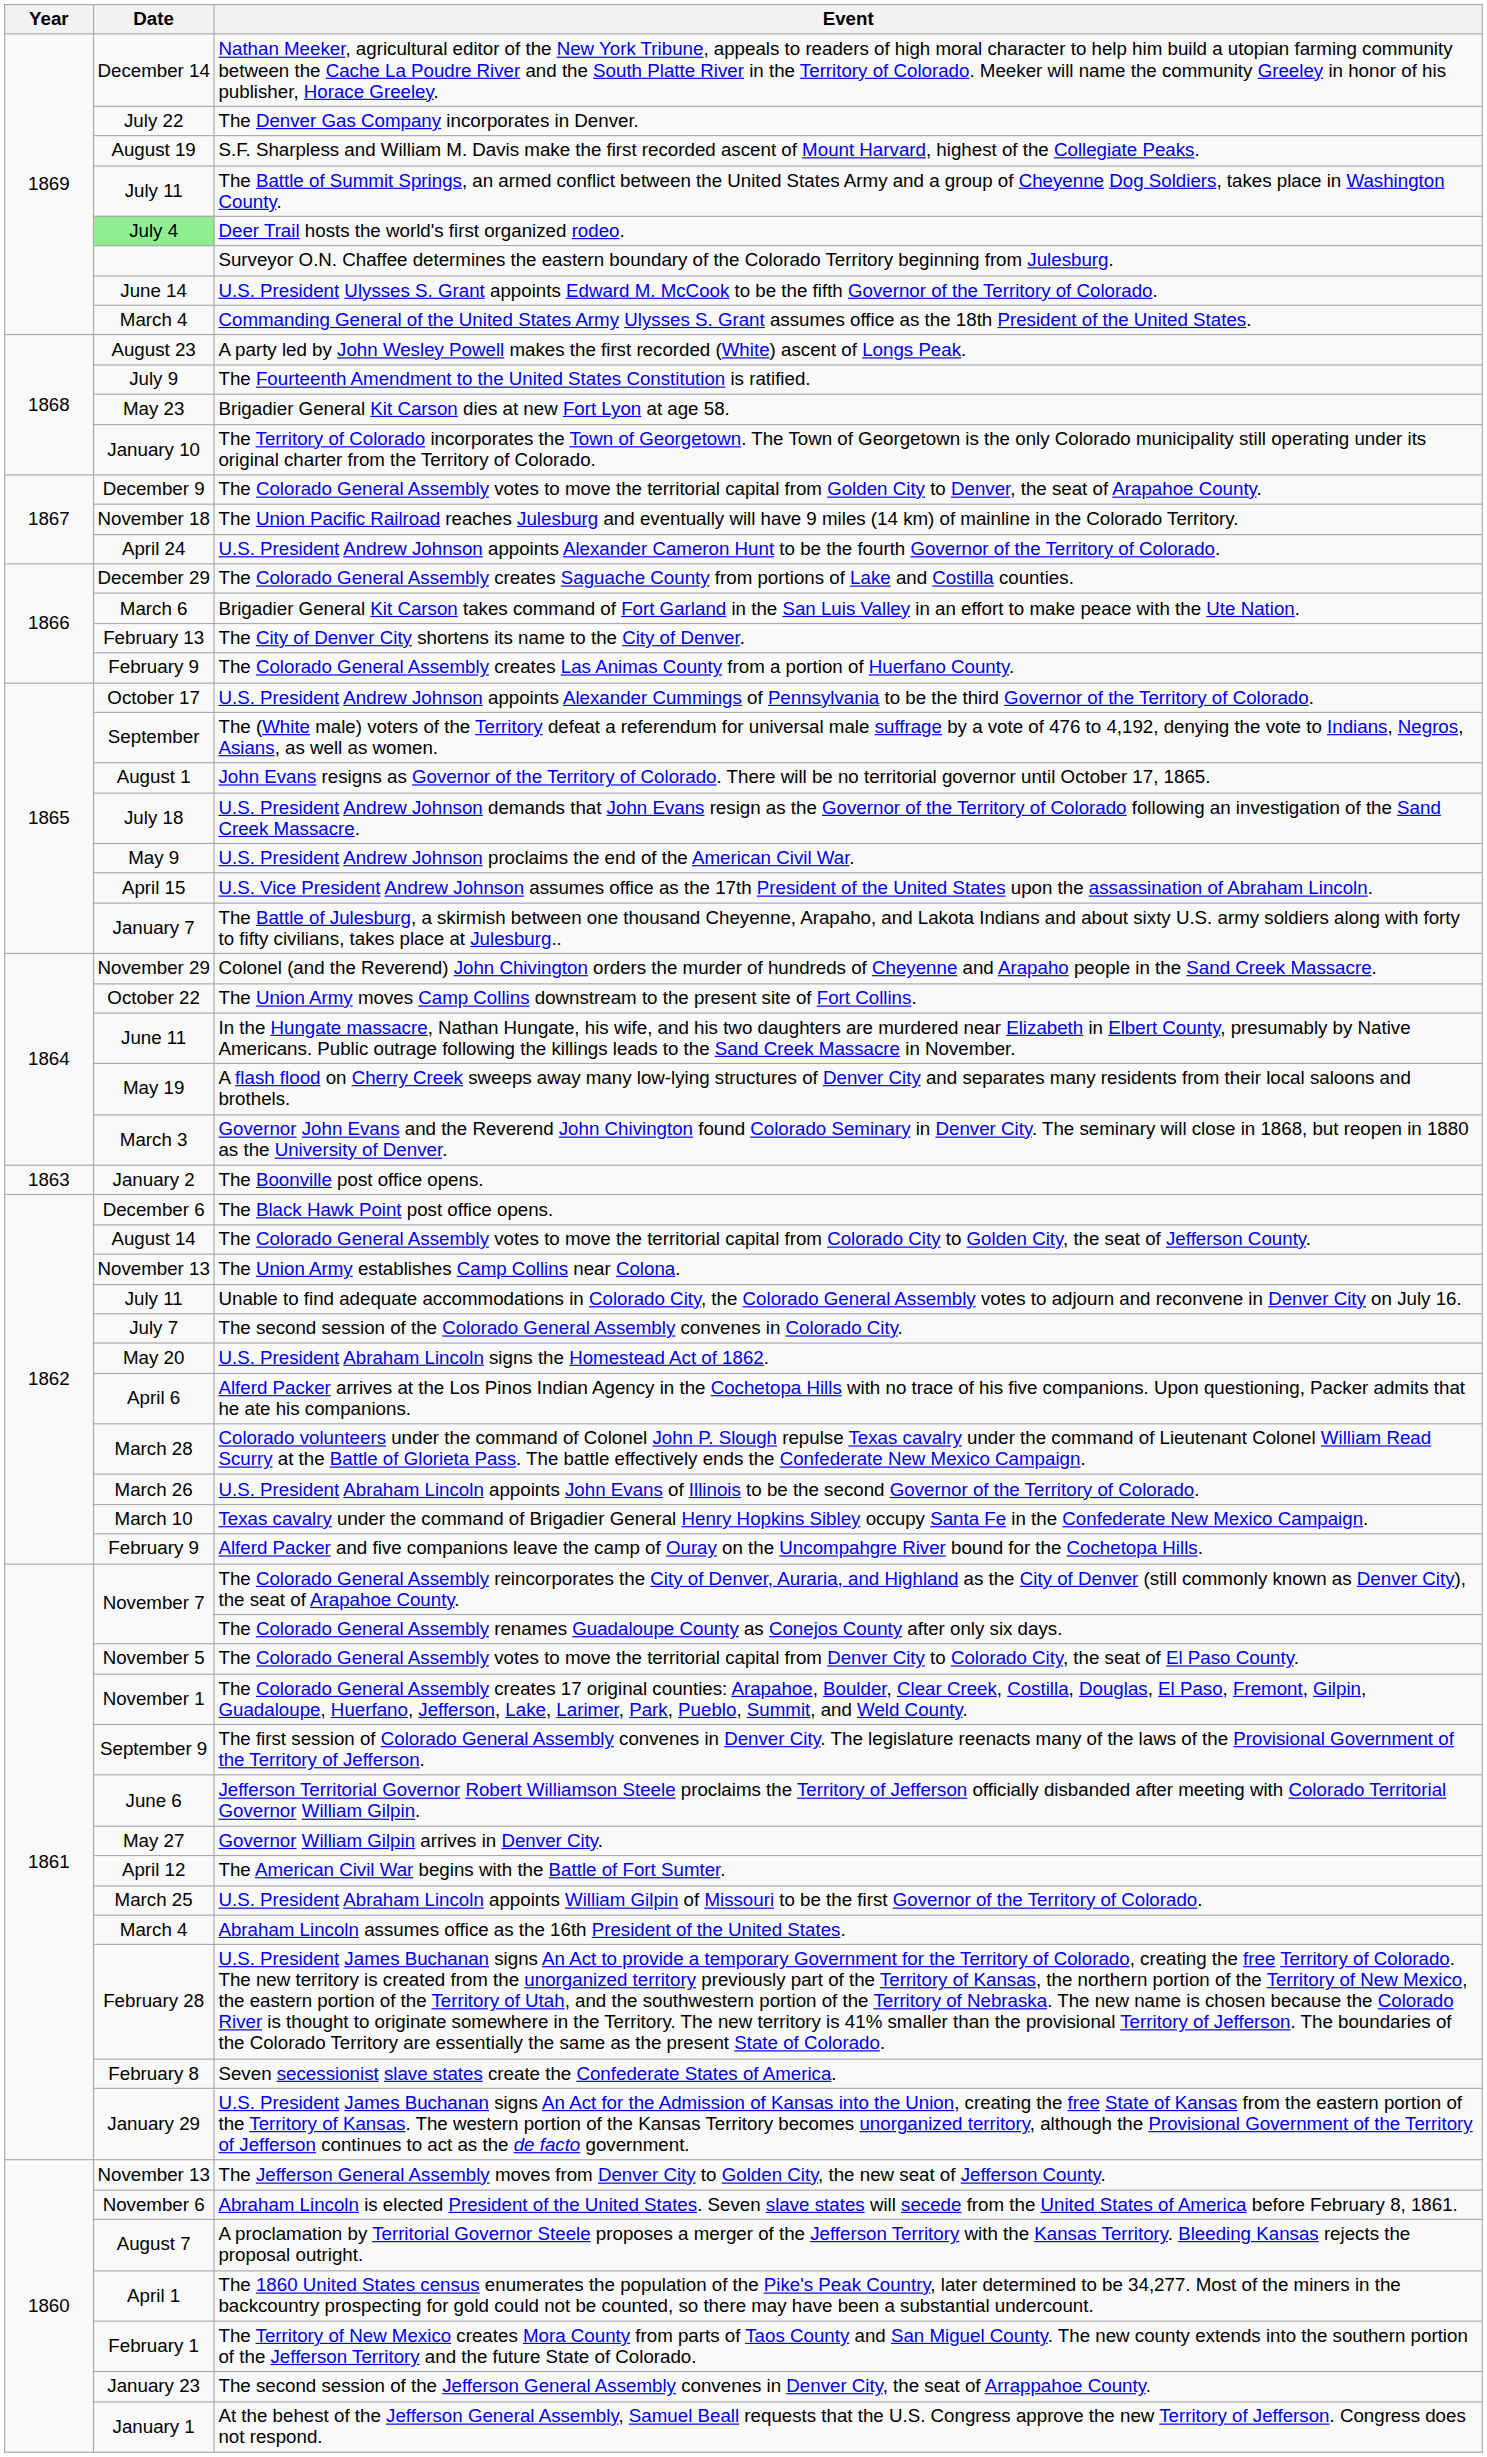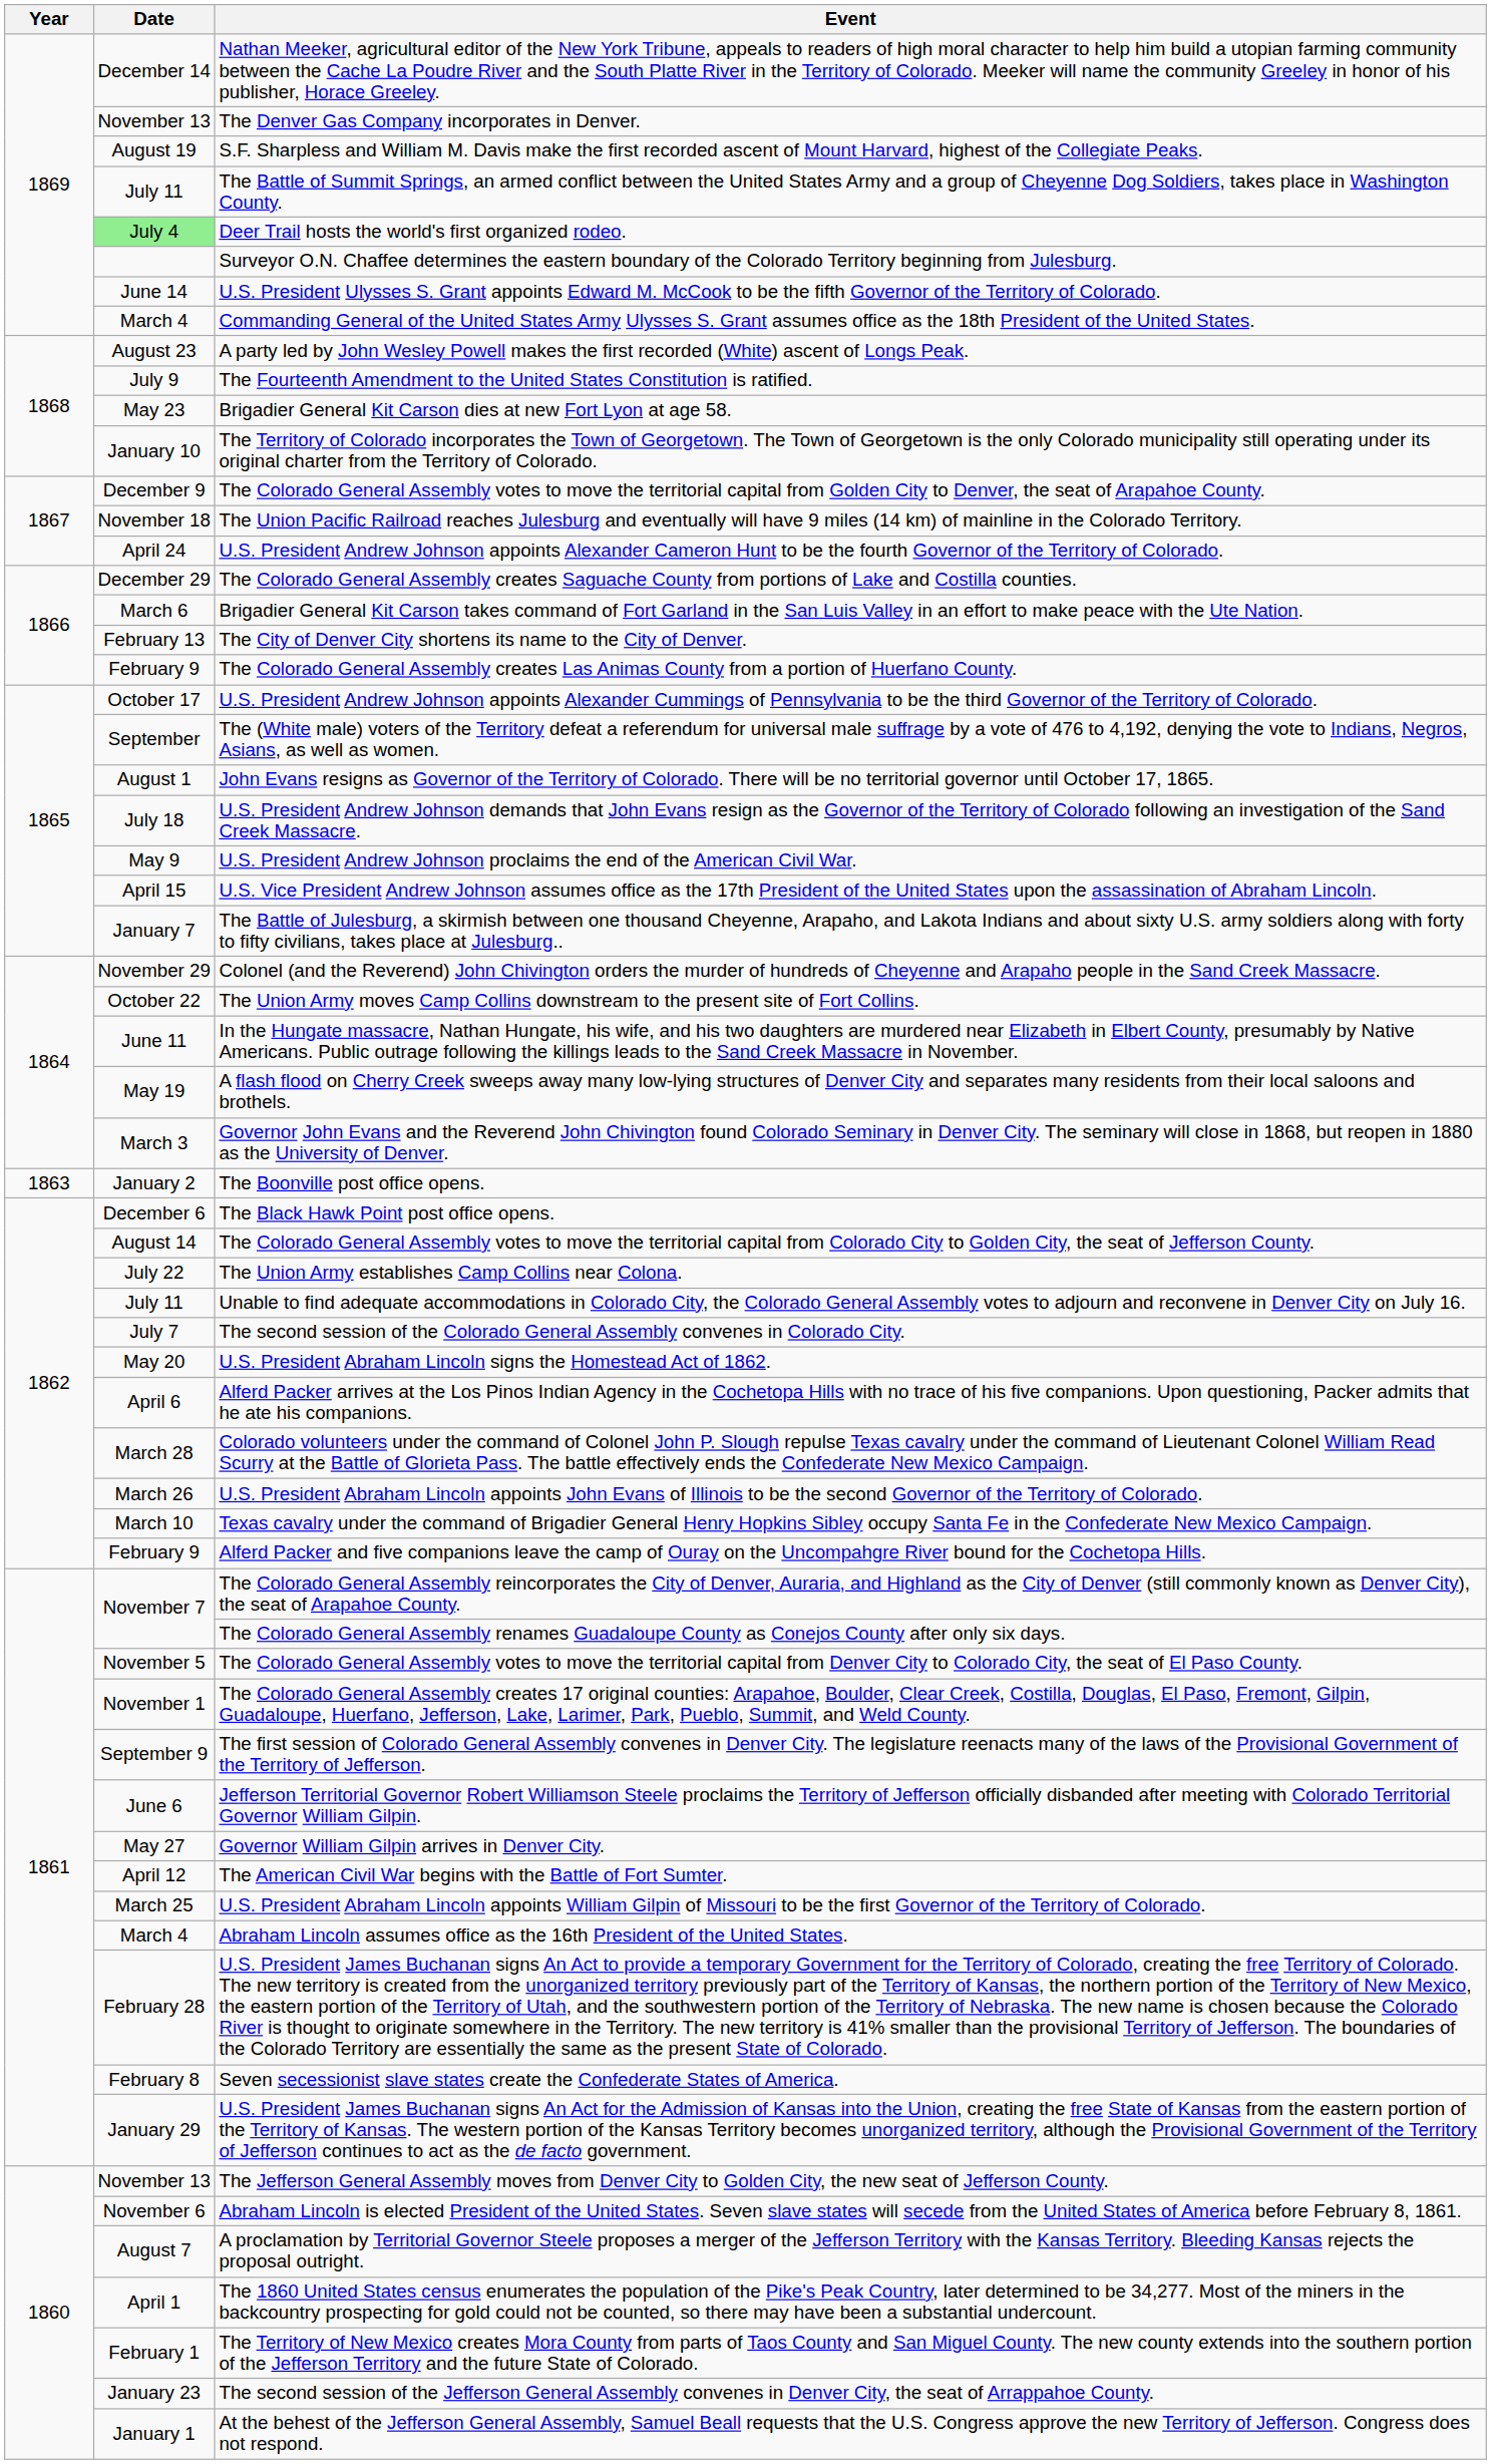The Denver Gas Company incorporates in Denver. | Date: July 22 -> November 13
The Union Army establishes Camp Collins near Colona. | Date: November 13 -> July 22
